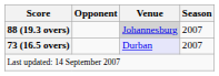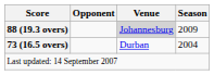88 (19.3 overs) | Season: 2007 -> 2009
73 (16.5 overs) | Venue: lavender background -> no background
73 (16.5 overs) | Season: 2007 -> 2004
